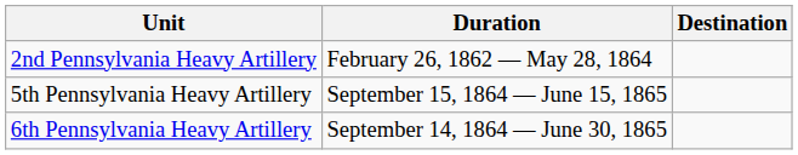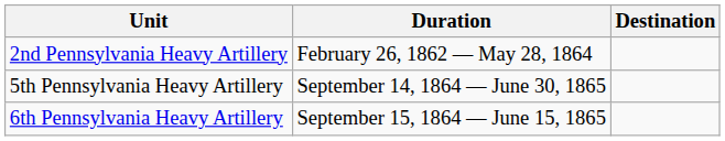5th Pennsylvania Heavy Artillery | Duration: September 15, 1864 — June 15, 1865 -> September 14, 1864 — June 30, 1865
6th Pennsylvania Heavy Artillery | Duration: September 14, 1864 — June 30, 1865 -> September 15, 1864 — June 15, 1865
